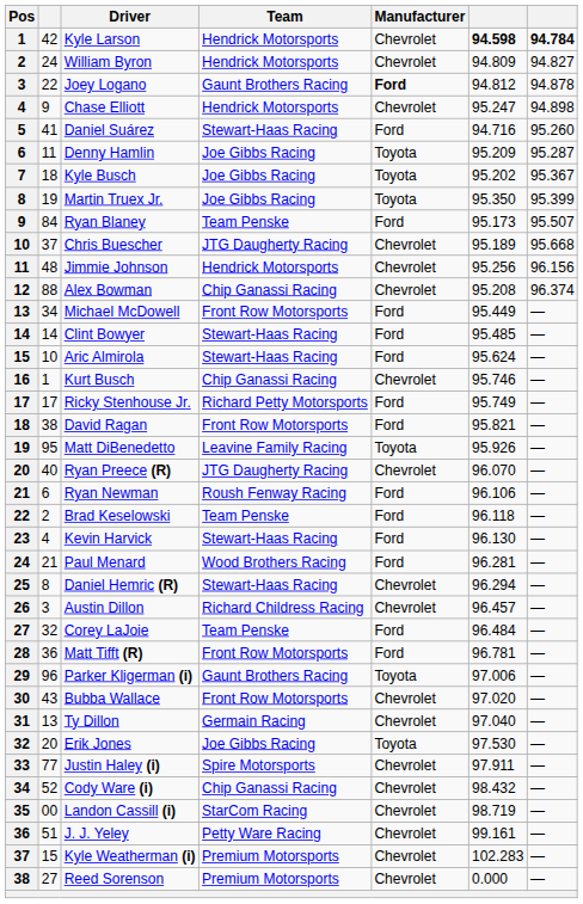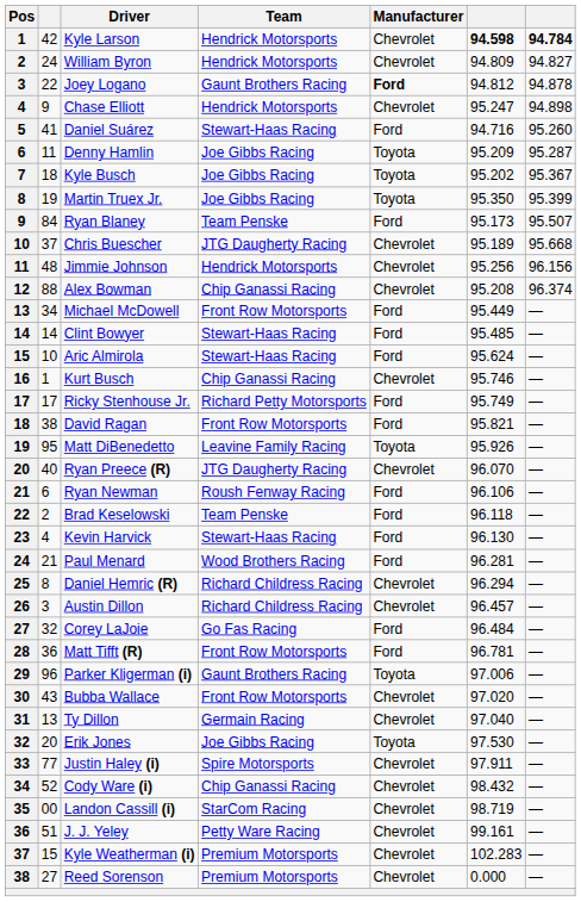Daniel Hemric (R) | Team: Stewart-Haas Racing -> Richard Childress Racing
Corey LaJoie | Team: Team Penske -> Go Fas Racing
